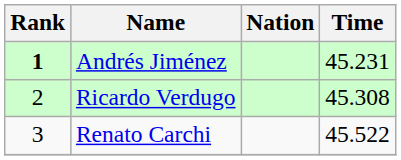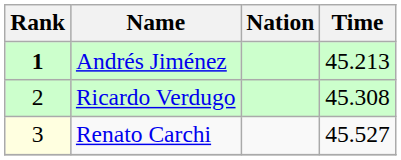Andrés Jiménez | Time: 45.231 -> 45.213
Renato Carchi | Rank: no background -> lightyellow background
Renato Carchi | Time: 45.522 -> 45.527
